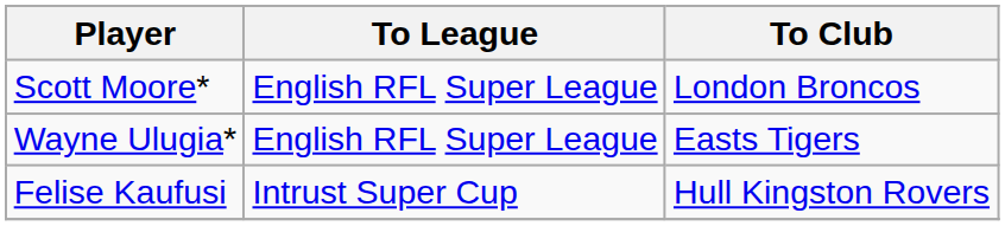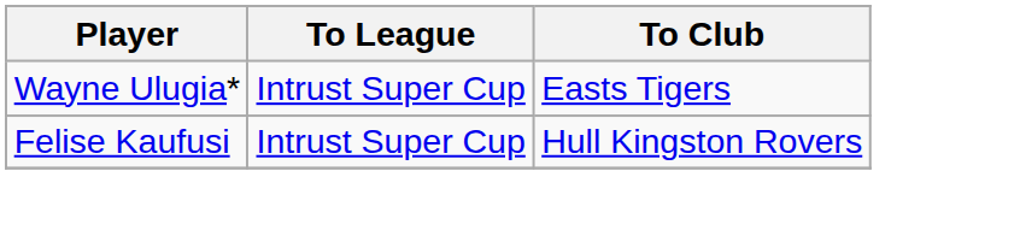- row: Scott Moore* | English RFL Super League | London Broncos
Wayne Ulugia* | To League: English RFL Super League -> Intrust Super Cup
